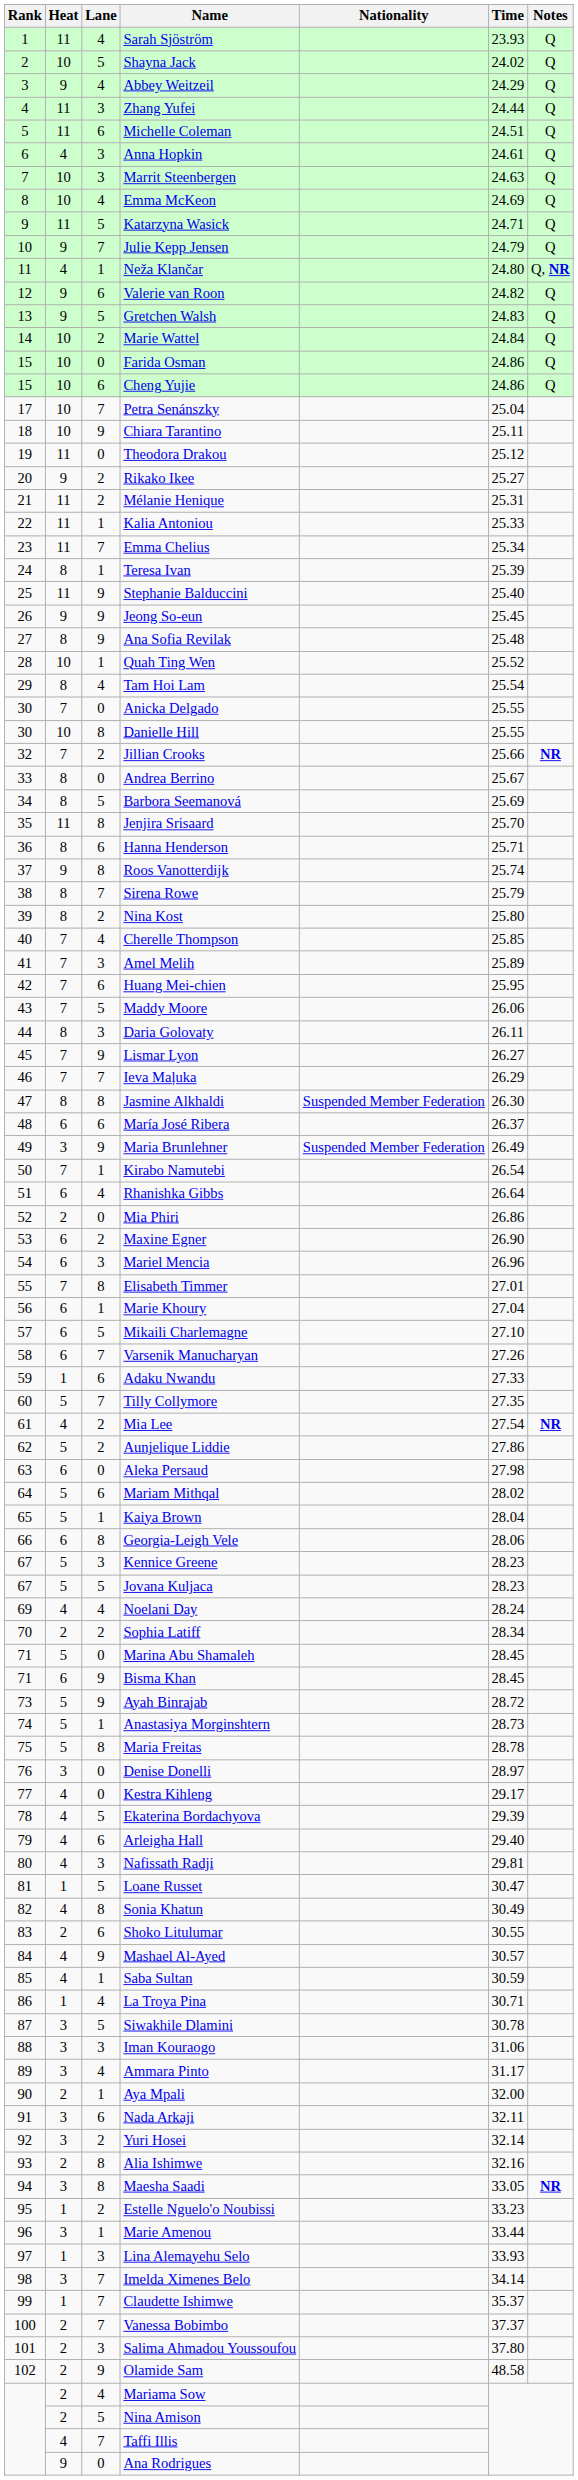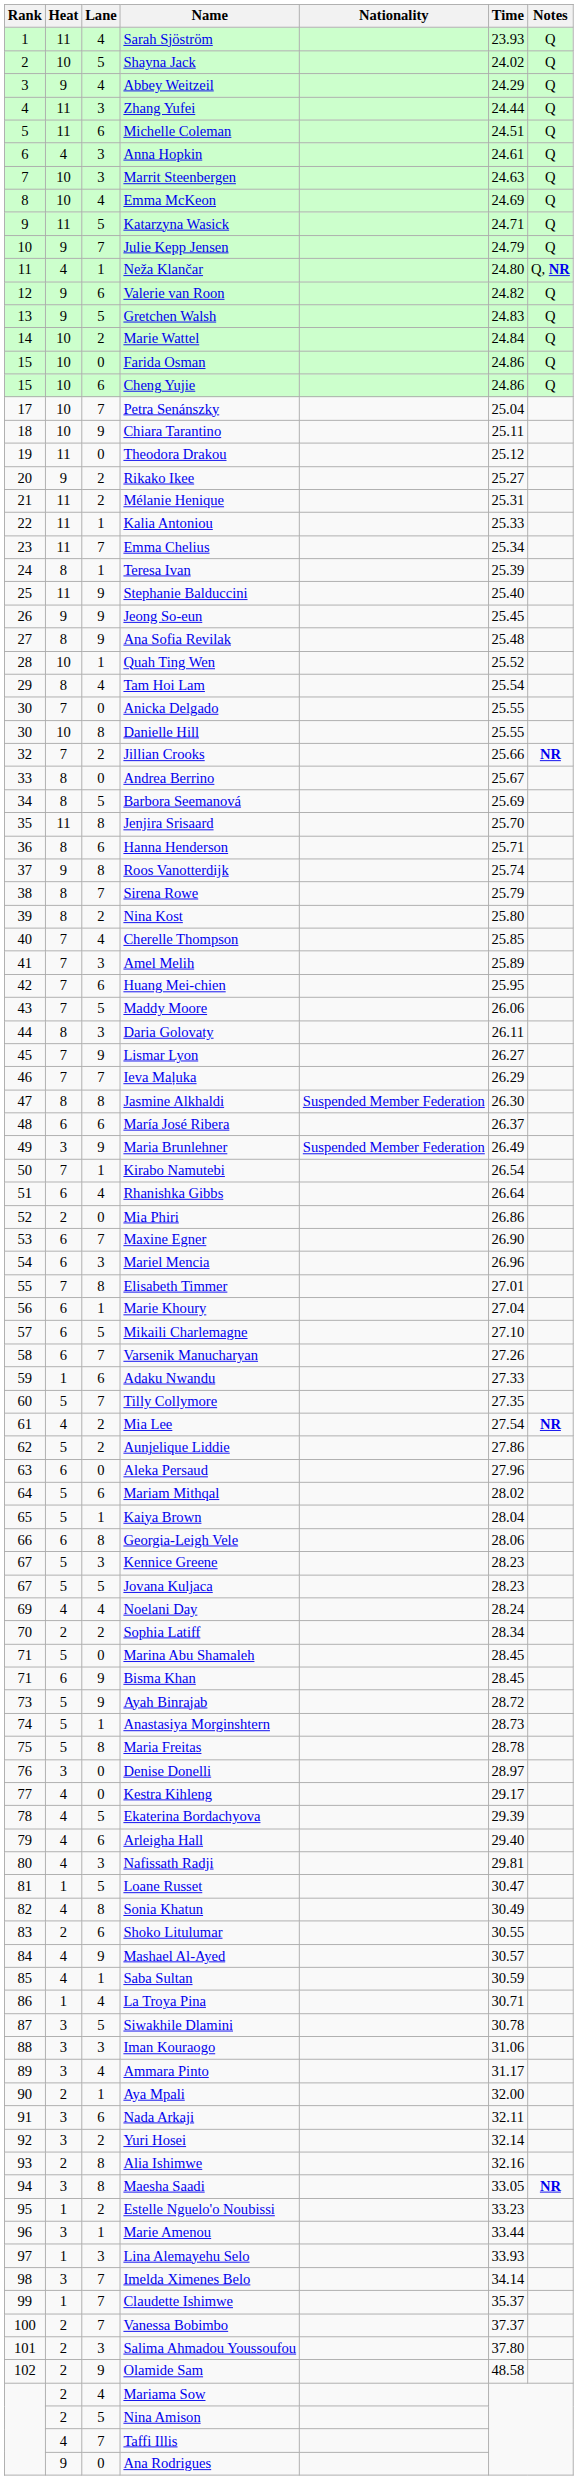Maxine Egner | Lane: 2 -> 7
Aleka Persaud | Time: 27.98 -> 27.96
